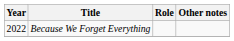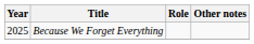Because We Forget Everything | Year: 2022 -> 2025
